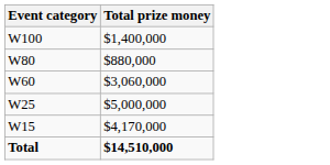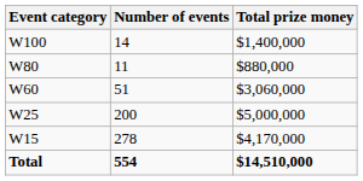+ column: Number of events | 14 | 11 | 51 | 200 | 278 | 554
